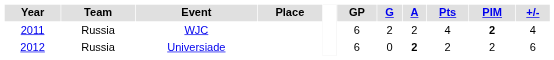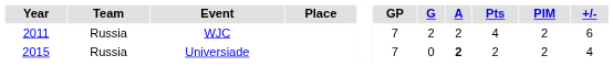WJC | GP: 6 -> 7
WJC | PIM: bold -> normal
WJC | +/-: 4 -> 6
Universiade | Year: 2012 -> 2015
Universiade | GP: 6 -> 7
Universiade | +/-: 6 -> 4
